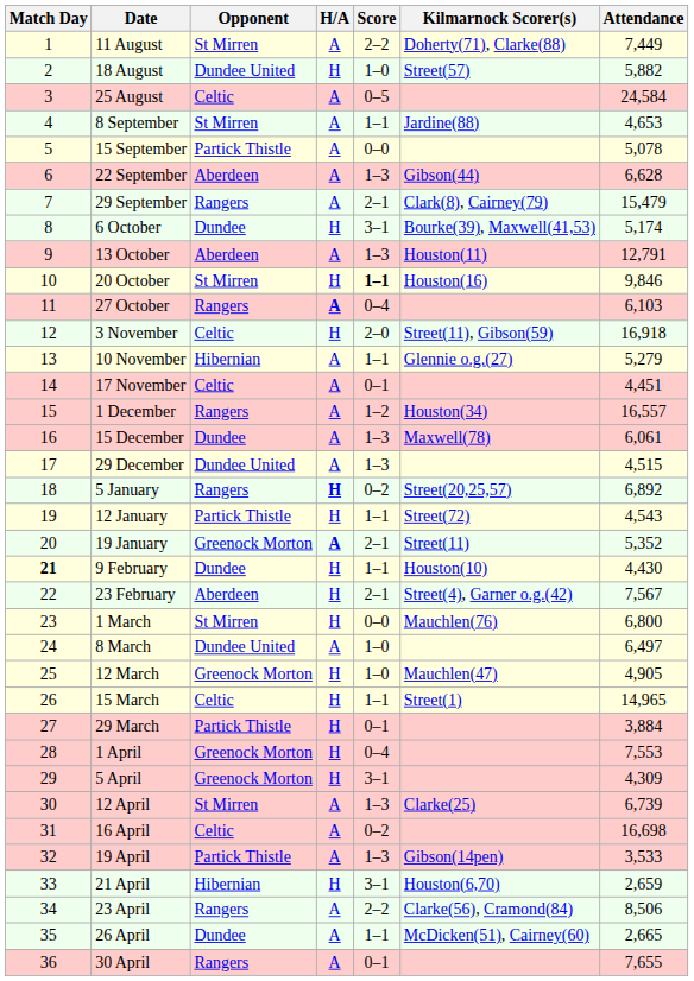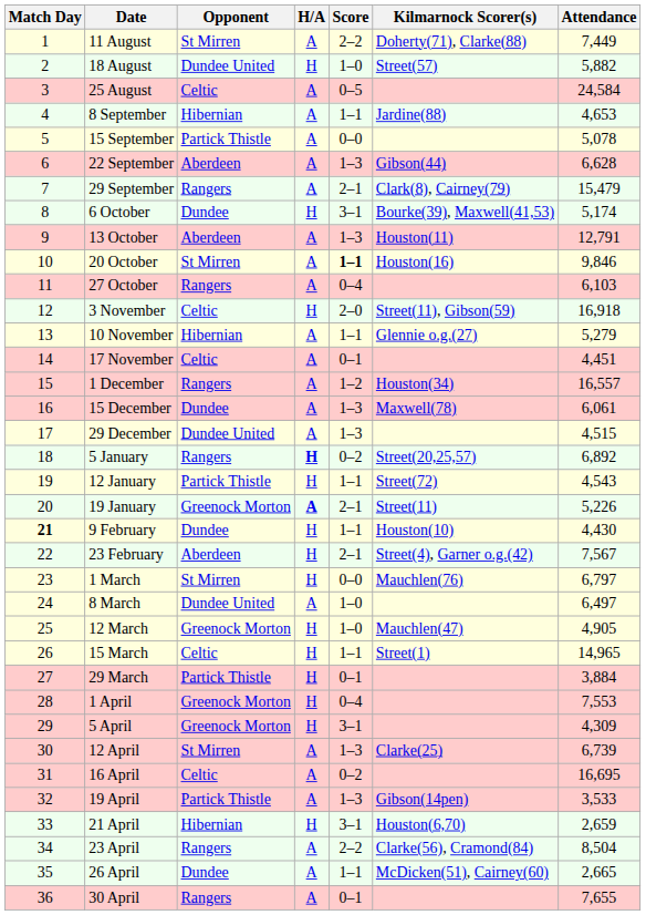8 September | Opponent: St Mirren -> Hibernian
20 October | H/A: H -> A
27 October | H/A: bold -> normal
19 January | Attendance: 5,352 -> 5,226
1 March | Attendance: 6,800 -> 6,797
16 April | Attendance: 16,698 -> 16,695
23 April | Attendance: 8,506 -> 8,504
